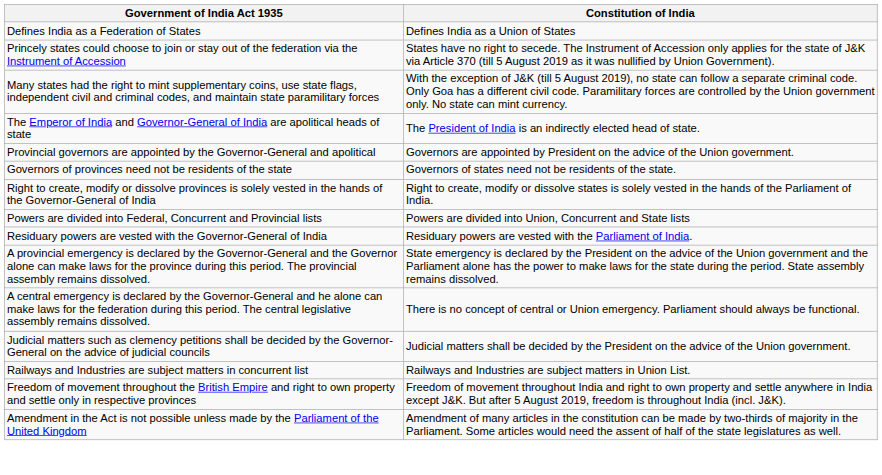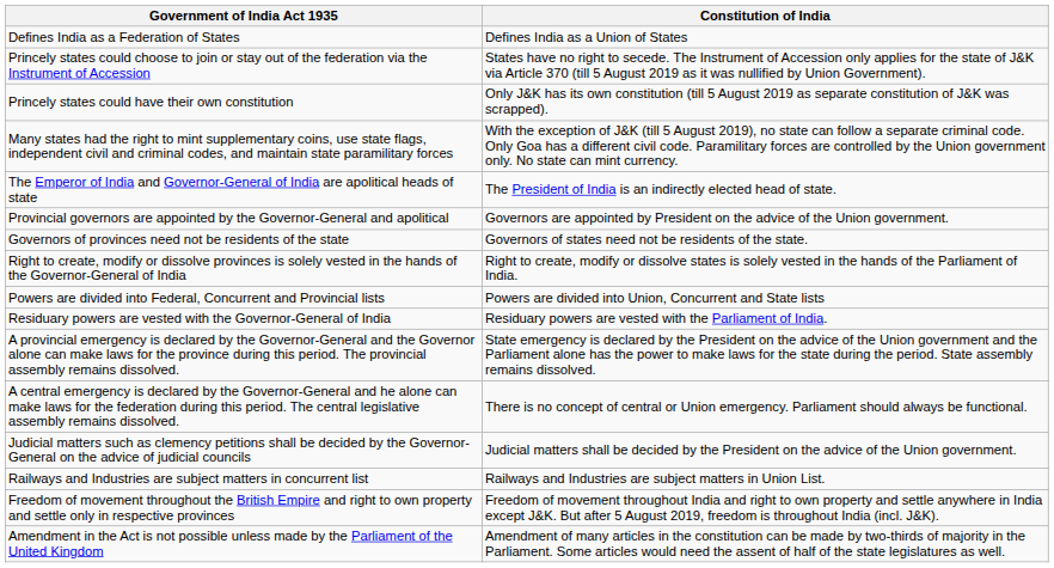+ row: Princely states could have their own constitution | Only J&K has its own constitution (till 5 August 2019 as separate constitution of J&K was scrapped).
